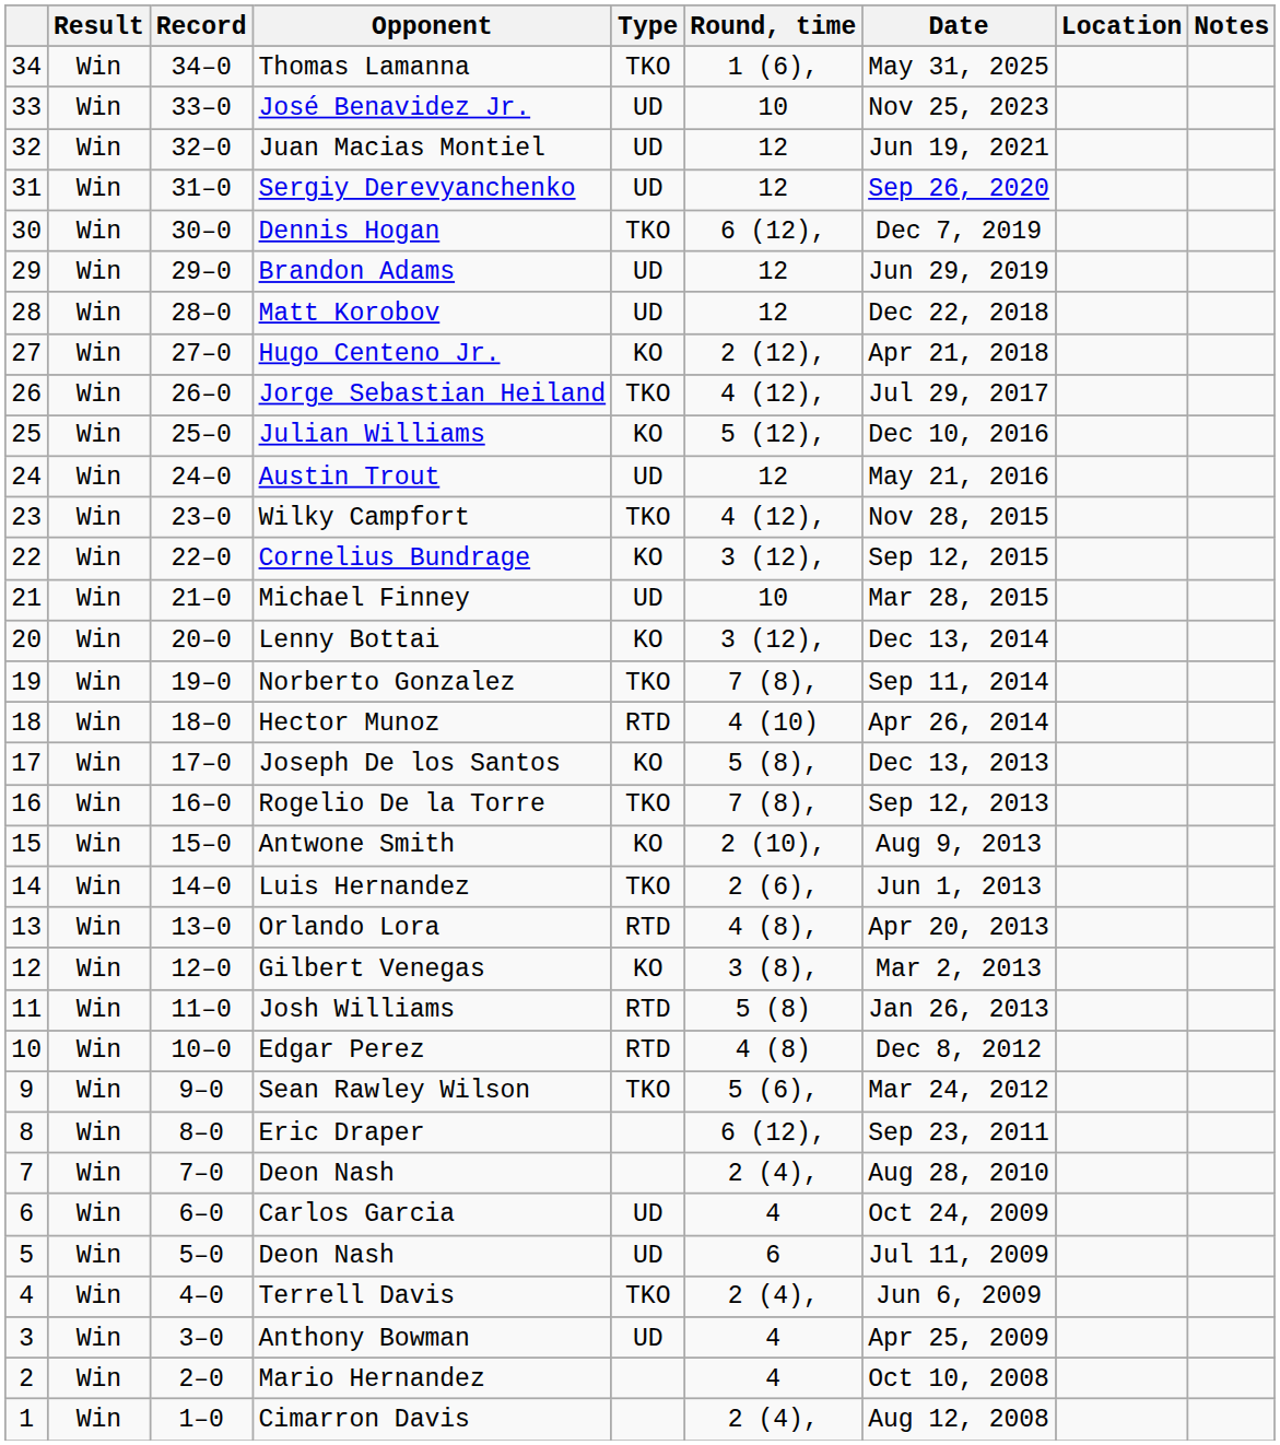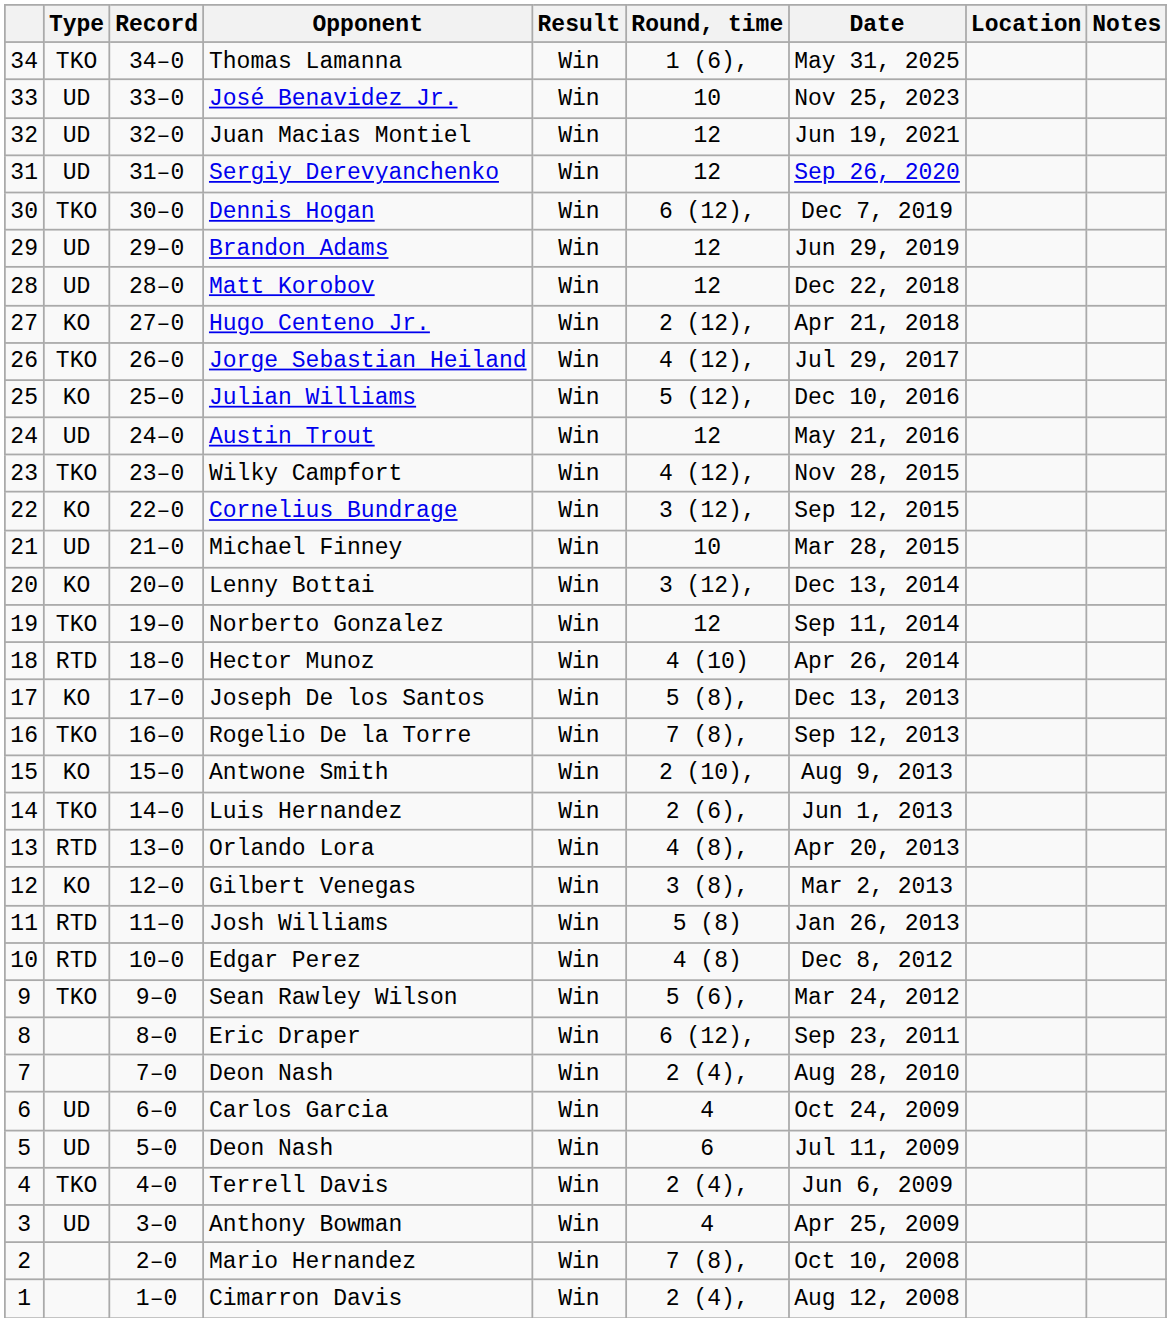columns swapped: Result <-> Type
Norberto Gonzalez | Round, time: 7 (8), -> 12
Mario Hernandez | Round, time: 4 -> 7 (8),
